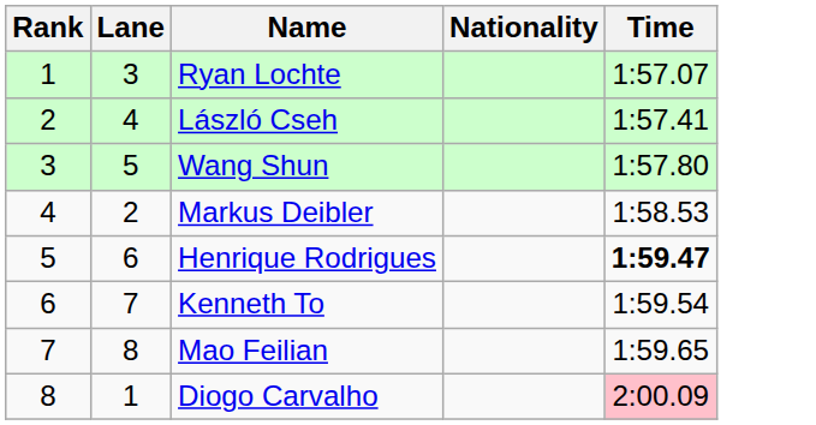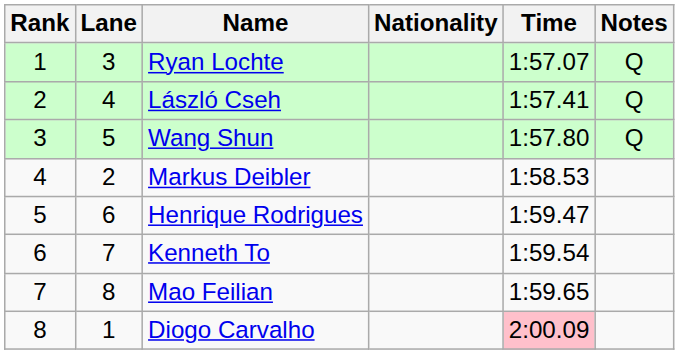+ column: Notes | Q | Q | Q
Henrique Rodrigues | Time: bold -> normal
